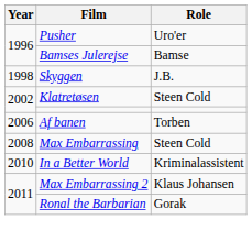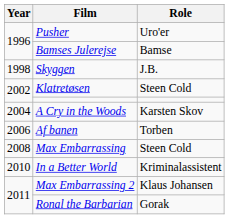+ row: 2004 | A Cry in the Woods | Karsten Skov
